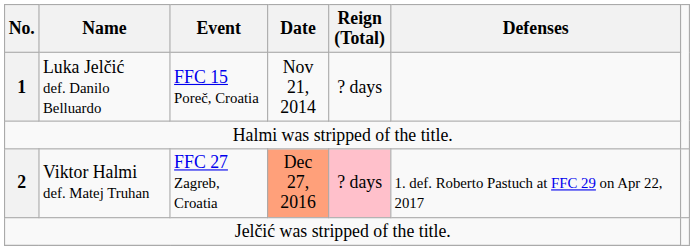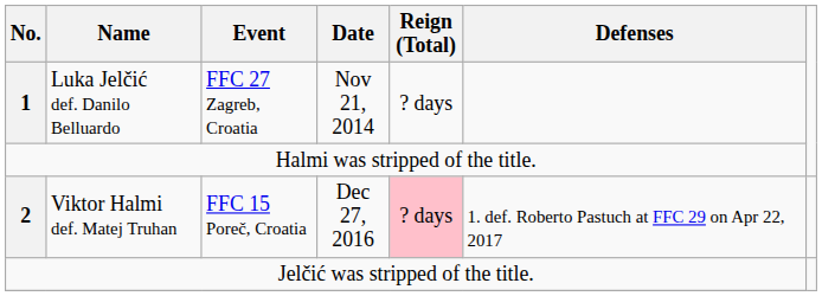1 | Event: FFC 15 Poreč, Croatia -> FFC 27 Zagreb, Croatia
2 | Event: FFC 27 Zagreb, Croatia -> FFC 15 Poreč, Croatia
2 | Date: lightsalmon background -> no background
